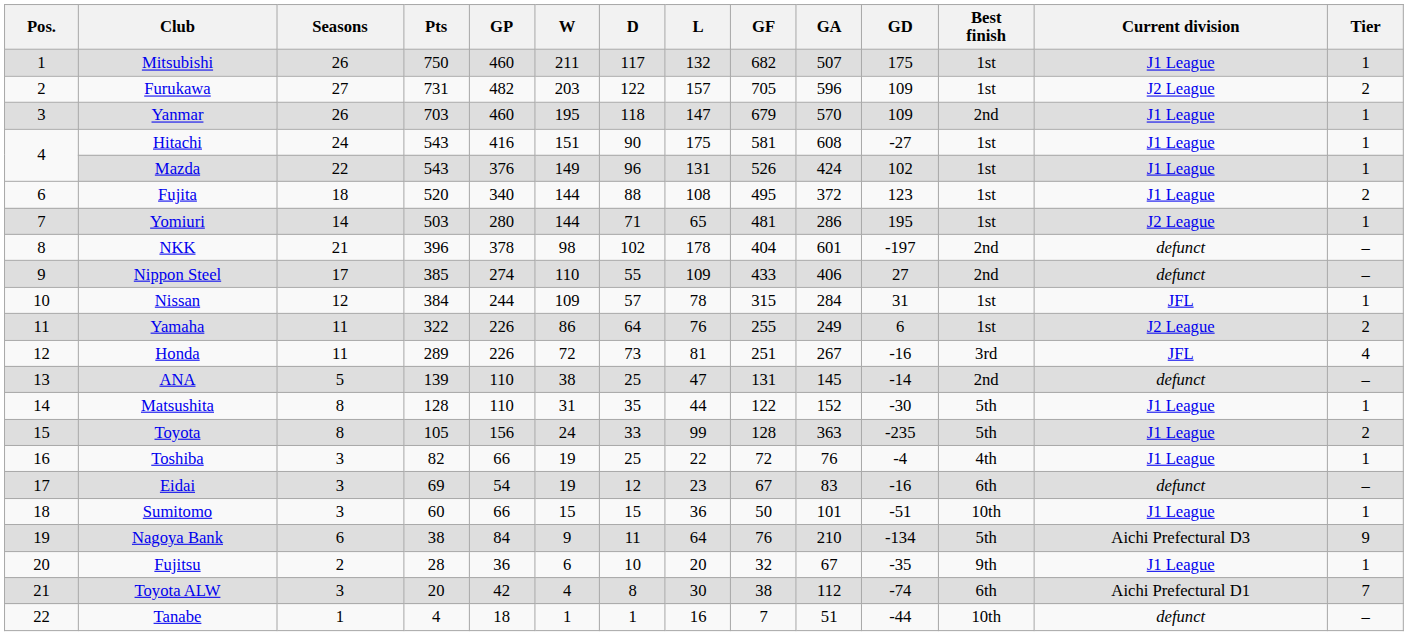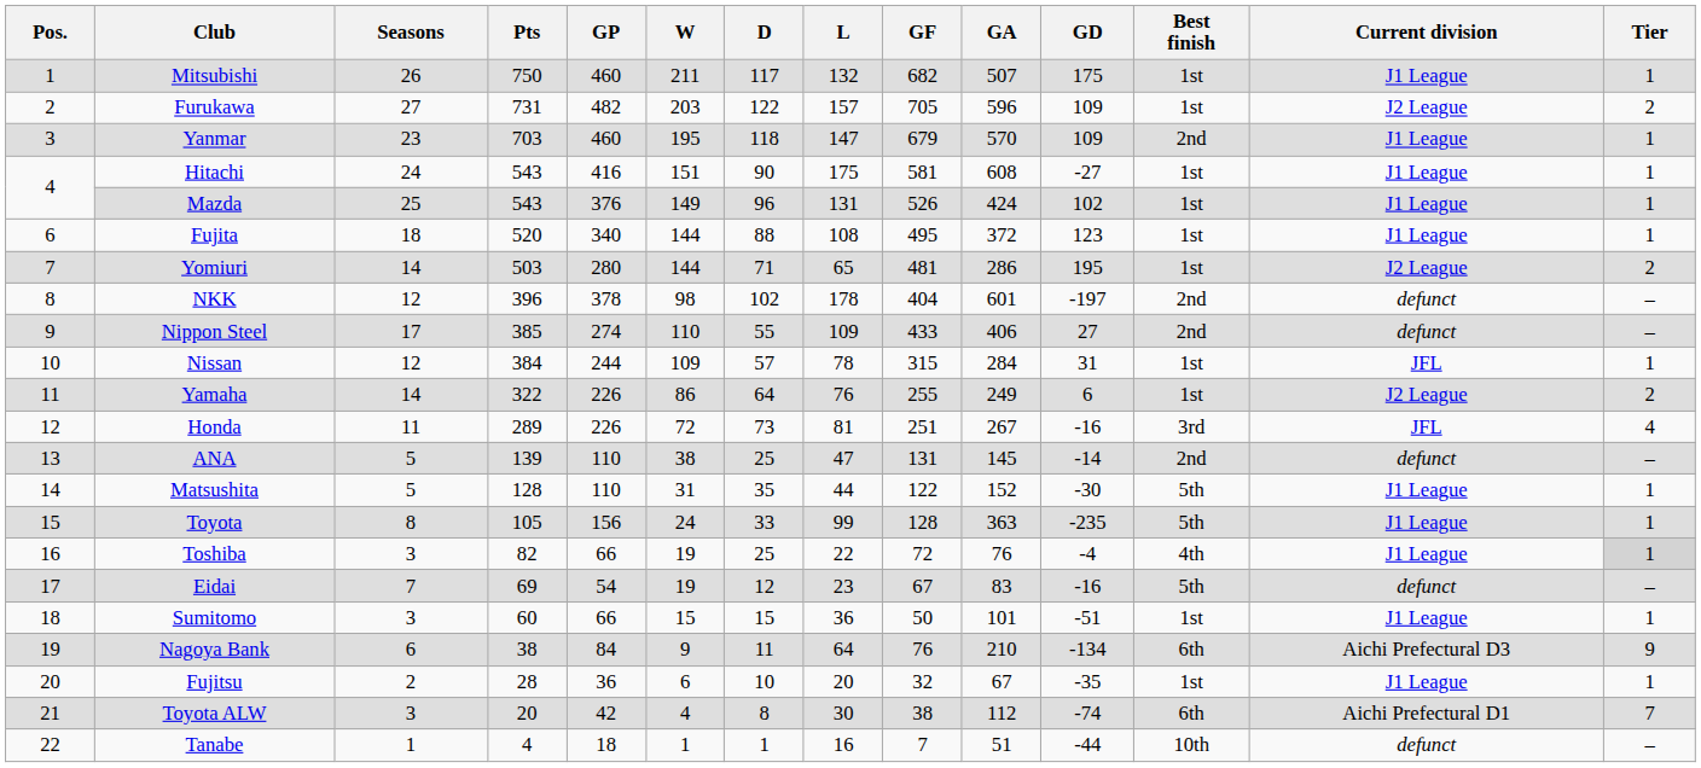Yanmar | Seasons: 26 -> 23
Mazda | Seasons: 22 -> 25
Fujita | Tier: 2 -> 1
Yomiuri | Tier: 1 -> 2
NKK | Seasons: 21 -> 12
Yamaha | Seasons: 11 -> 14
Matsushita | Seasons: 8 -> 5
Toyota | Tier: 2 -> 1
Toshiba | Tier: no background -> lightgrey background
Eidai | Seasons: 3 -> 7
Eidai | Best finish: 6th -> 5th
Sumitomo | Best finish: 10th -> 1st
Nagoya Bank | Best finish: 5th -> 6th
Fujitsu | Best finish: 9th -> 1st
